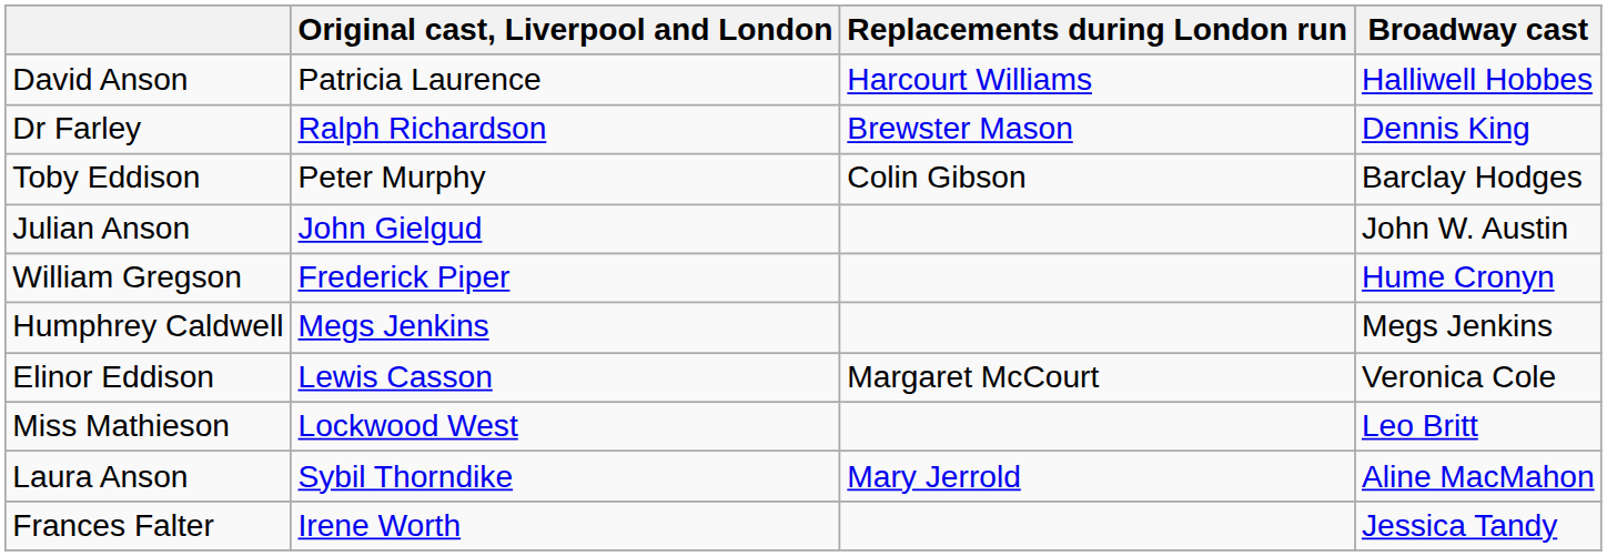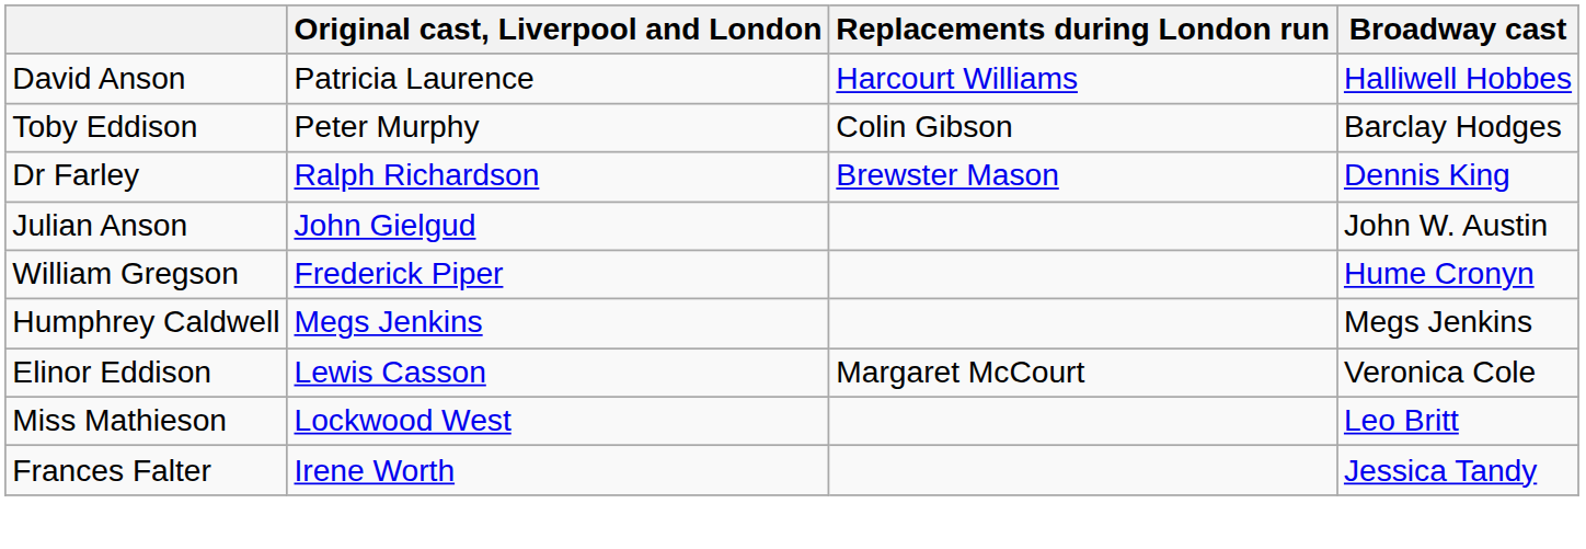rows swapped: Toby Eddison <-> Dr Farley
- row: Laura Anson | Sybil Thorndike | Mary Jerrold | Aline MacMahon
